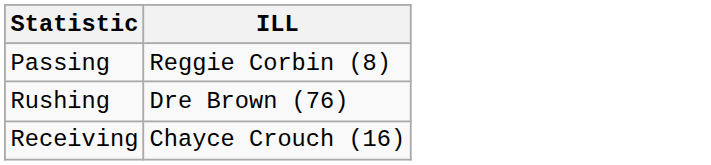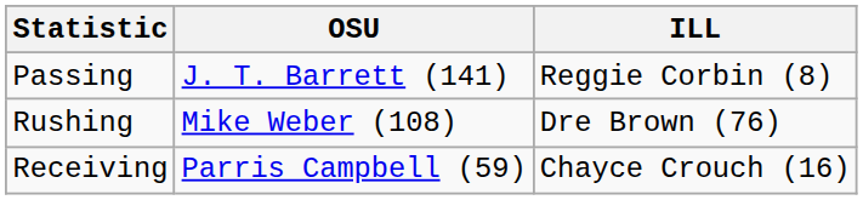+ column: OSU | J. T. Barrett (141) | Mike Weber (108) | Parris Campbell (59)
